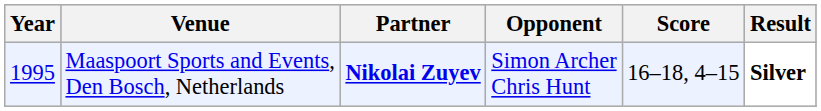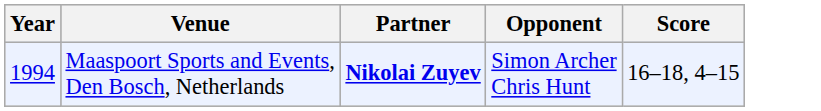- column: Result | Silver
Maaspoort Sports and Events, Den Bosch, Netherlands | Year: 1995 -> 1994
